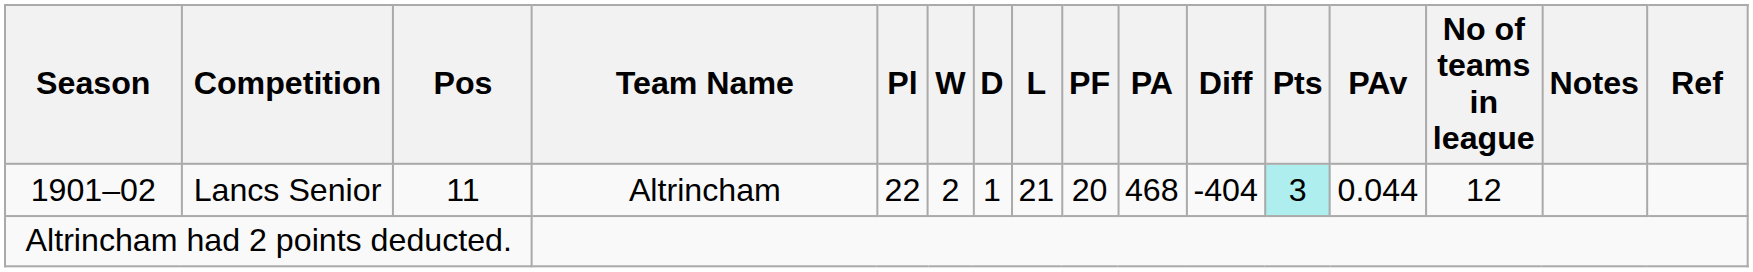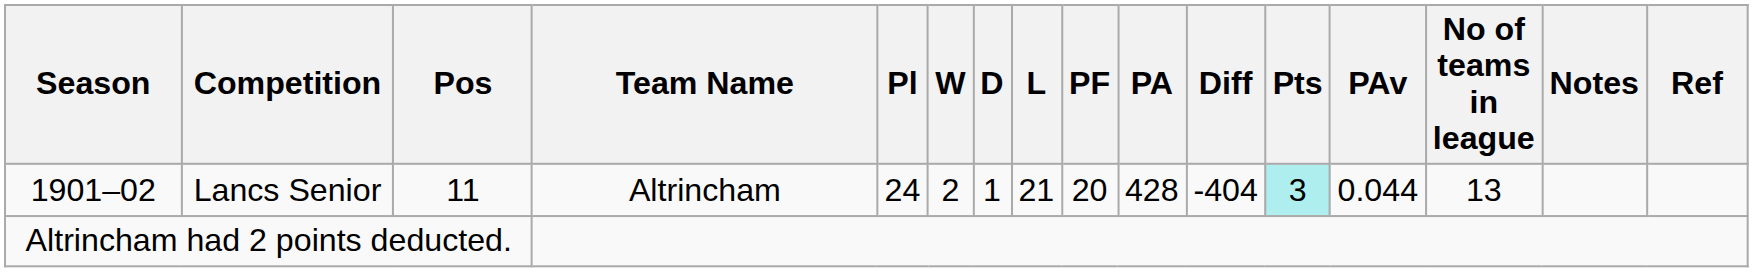1901–02 | Pl: 22 -> 24
1901–02 | PA: 468 -> 428
1901–02 | No of teams in league: 12 -> 13
